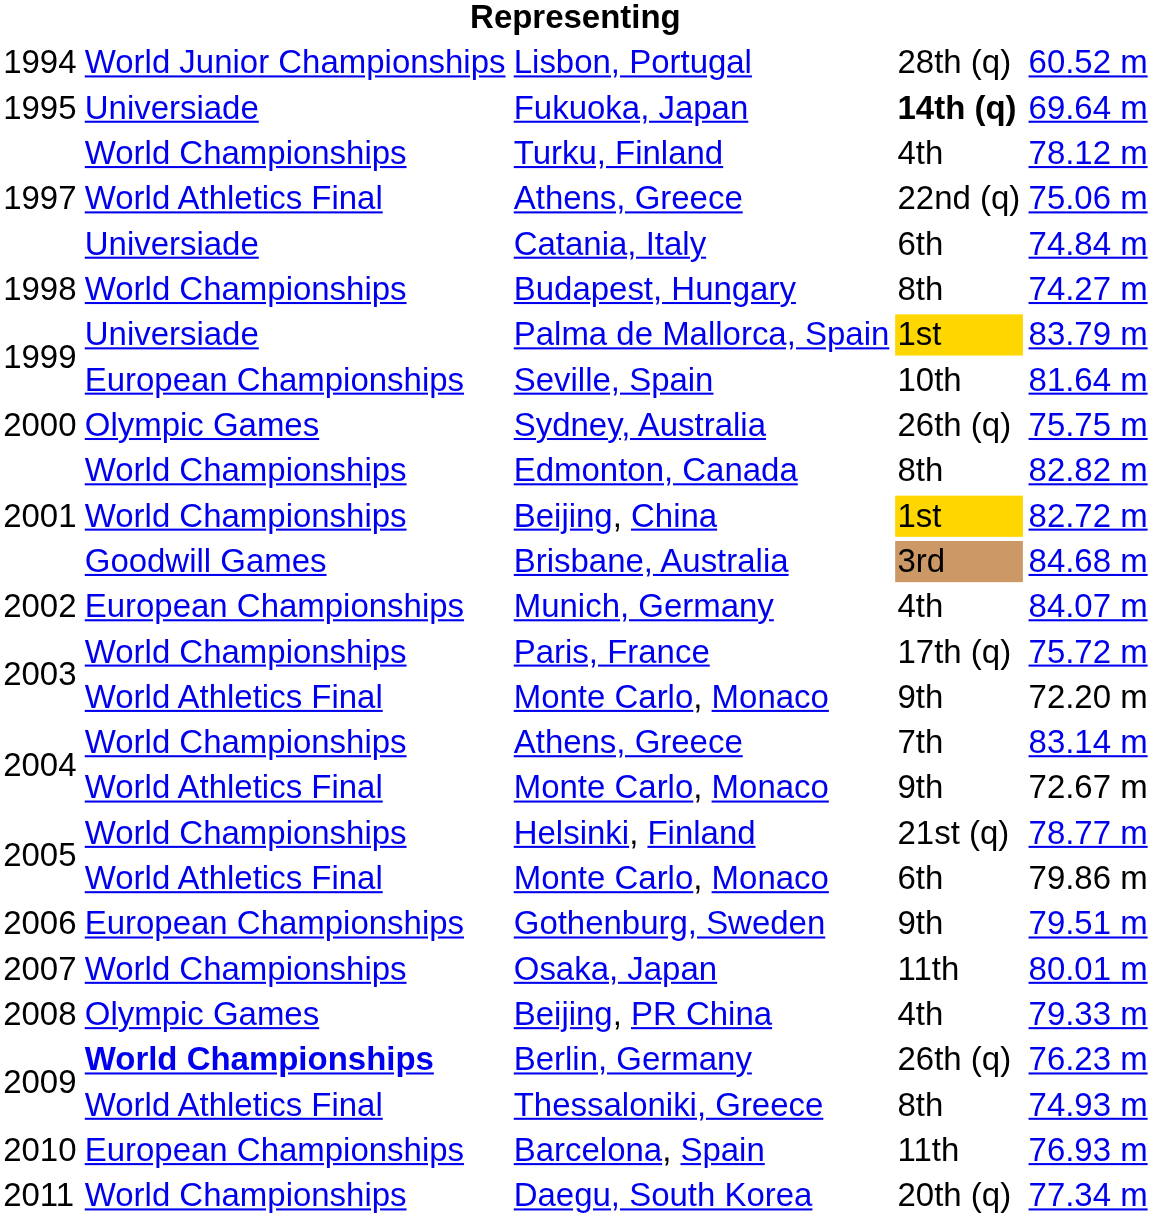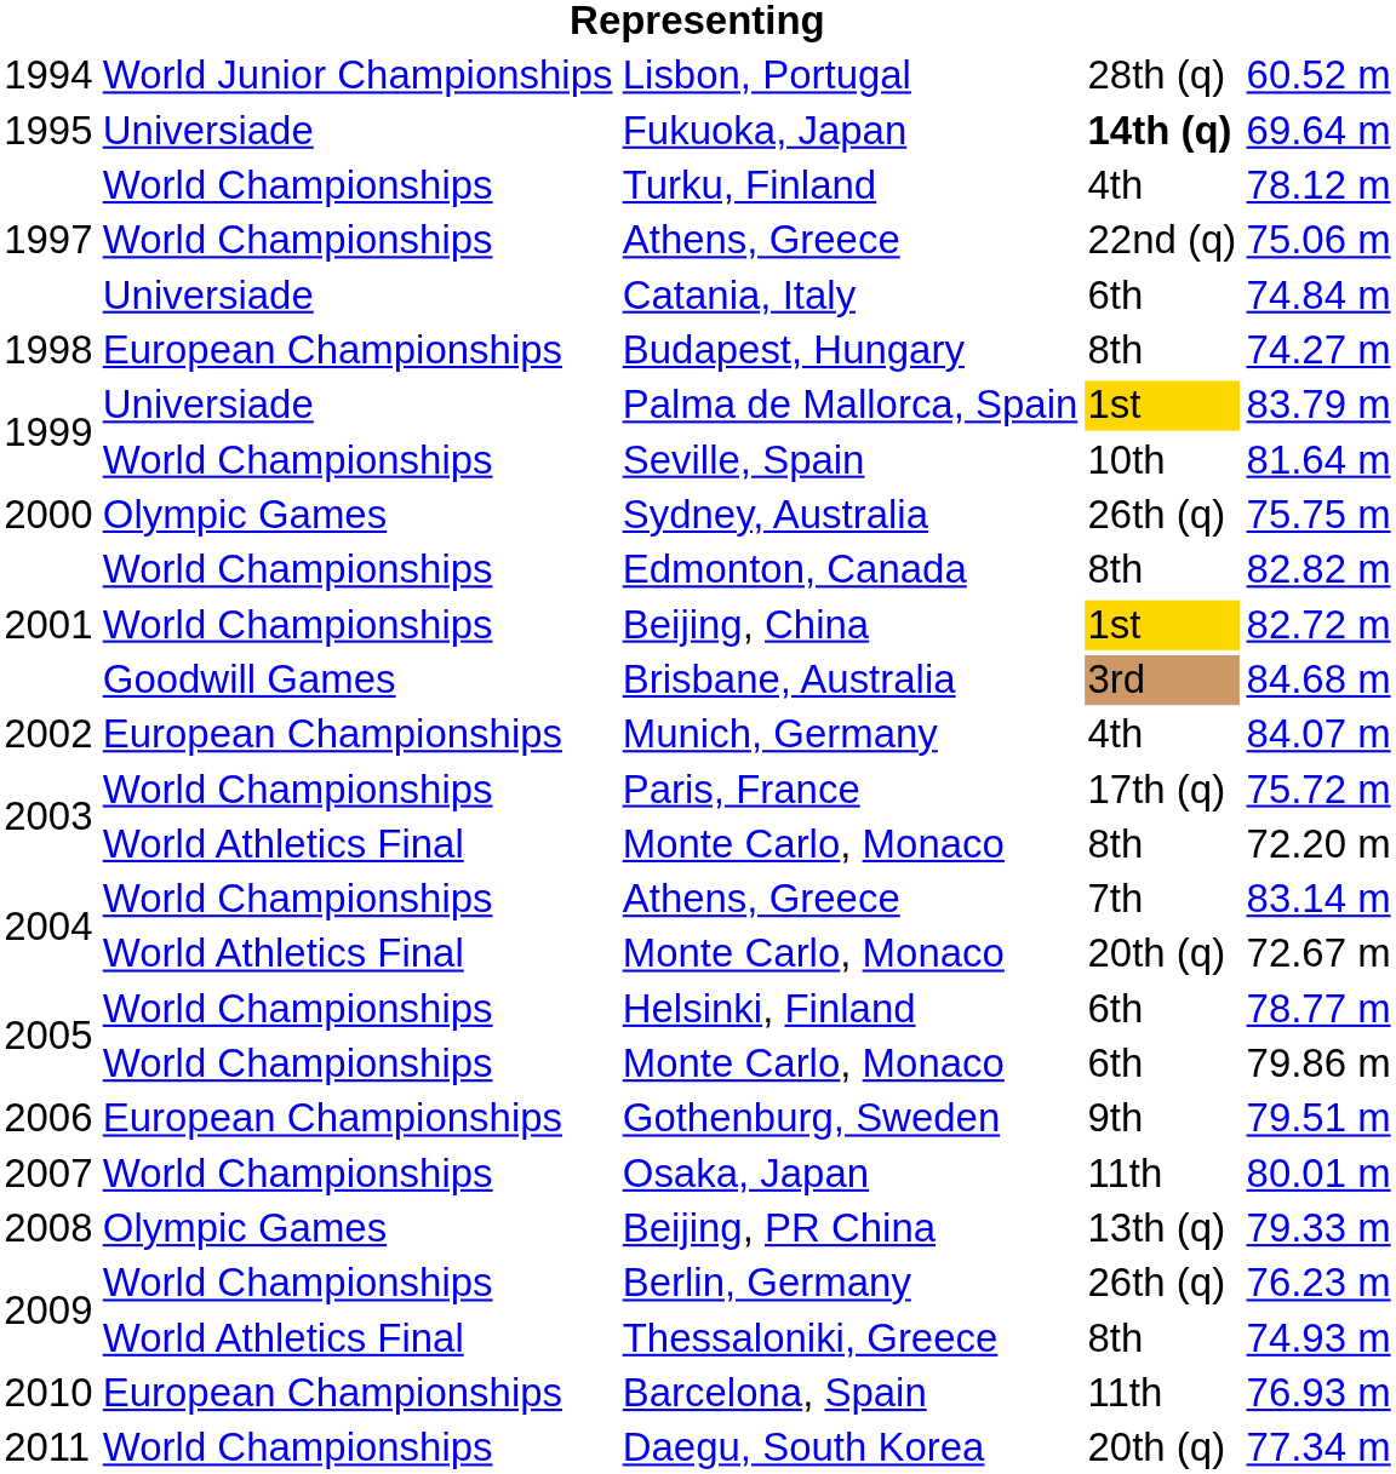1997 / Athens, Greece | column 2: World Athletics Final -> World Championships
Budapest, Hungary | column 2: World Championships -> European Championships
Seville, Spain | column 2: European Championships -> World Championships
2003 / Monte Carlo, Monaco | column 4: 9th -> 8th
2004 / Monte Carlo, Monaco | column 4: 9th -> 20th (q)
Helsinki, Finland | column 4: 21st (q) -> 6th
2005 / Monte Carlo, Monaco | column 2: World Athletics Final -> World Championships
Beijing, PR China | column 4: 4th -> 13th (q)
Berlin, Germany | column 2: bold -> normal
